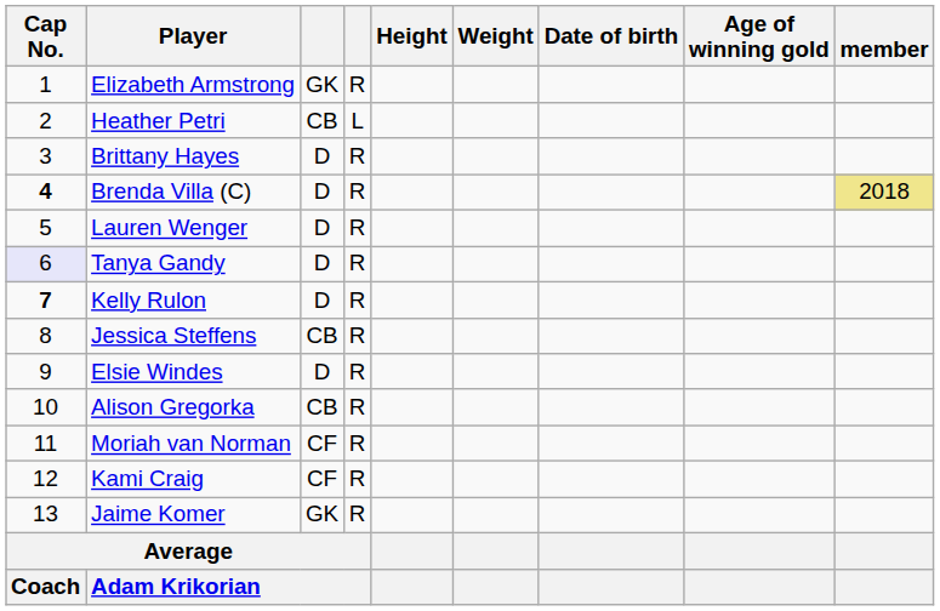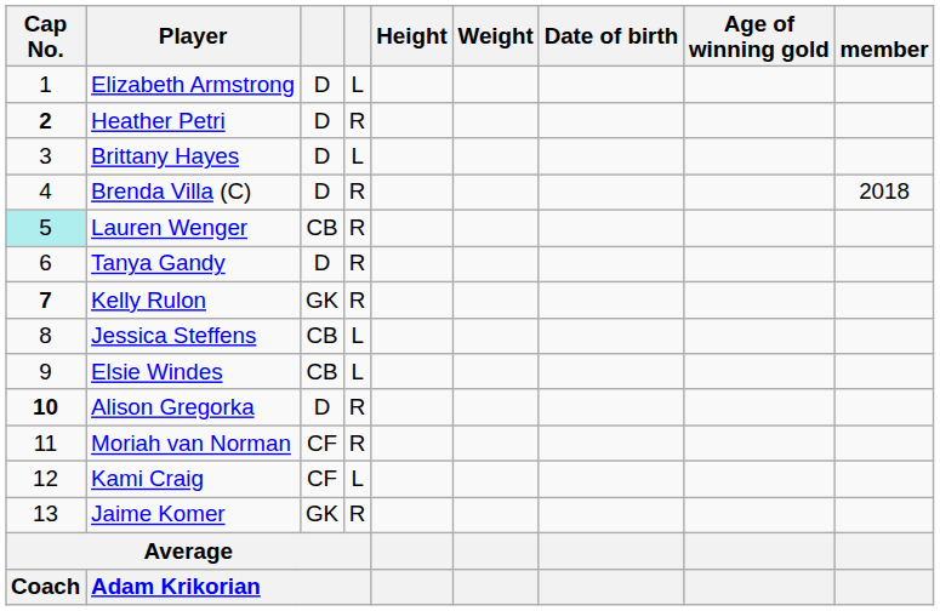Elizabeth Armstrong | column 3: GK -> D
Elizabeth Armstrong | column 4: R -> L
Heather Petri | Cap No.: normal -> bold
Heather Petri | column 3: CB -> D
Heather Petri | column 4: L -> R
Brittany Hayes | column 4: R -> L
Brenda Villa (C) | Cap No.: bold -> normal
Brenda Villa (C) | member: khaki background -> no background
Lauren Wenger | Cap No.: no background -> paleturquoise background
Lauren Wenger | column 3: D -> CB
Tanya Gandy | Cap No.: lavender background -> no background
Kelly Rulon | column 3: D -> GK
Jessica Steffens | column 4: R -> L
Elsie Windes | column 3: D -> CB
Elsie Windes | column 4: R -> L
Alison Gregorka | Cap No.: normal -> bold
Alison Gregorka | column 3: CB -> D
Kami Craig | column 4: R -> L
